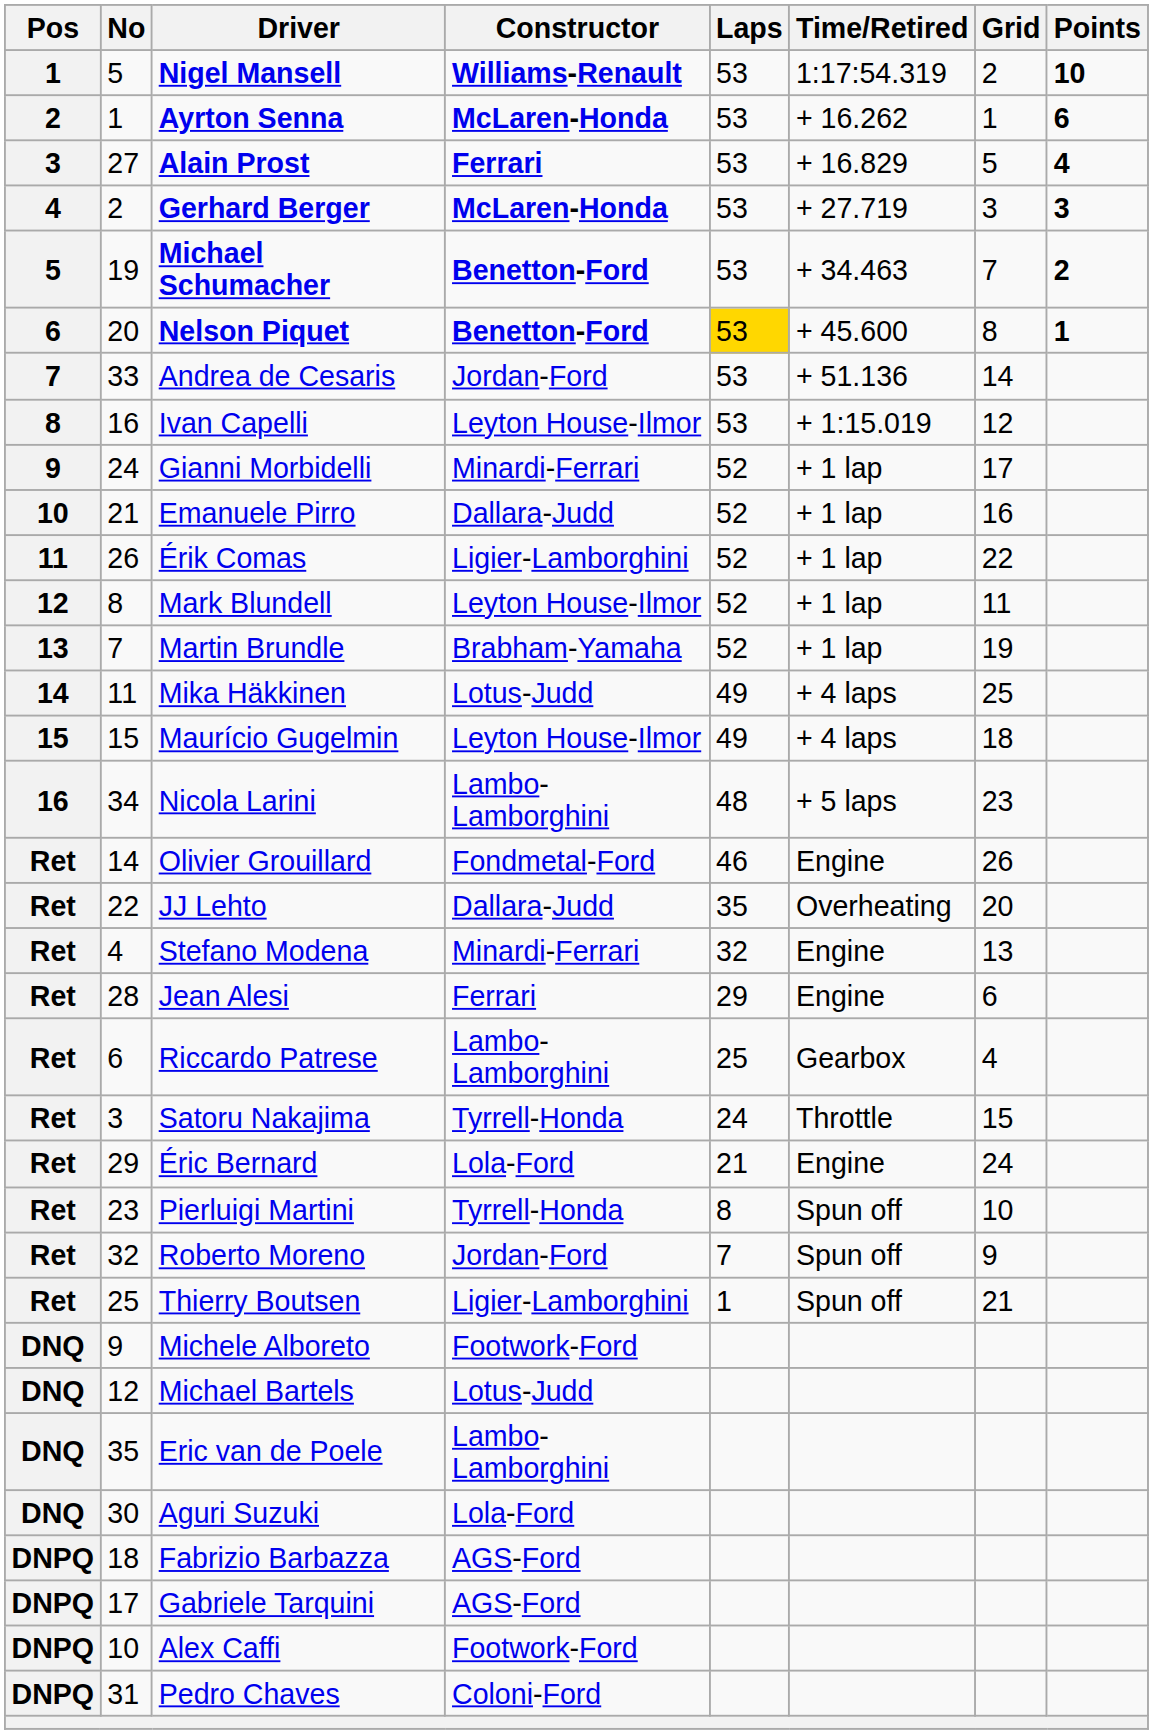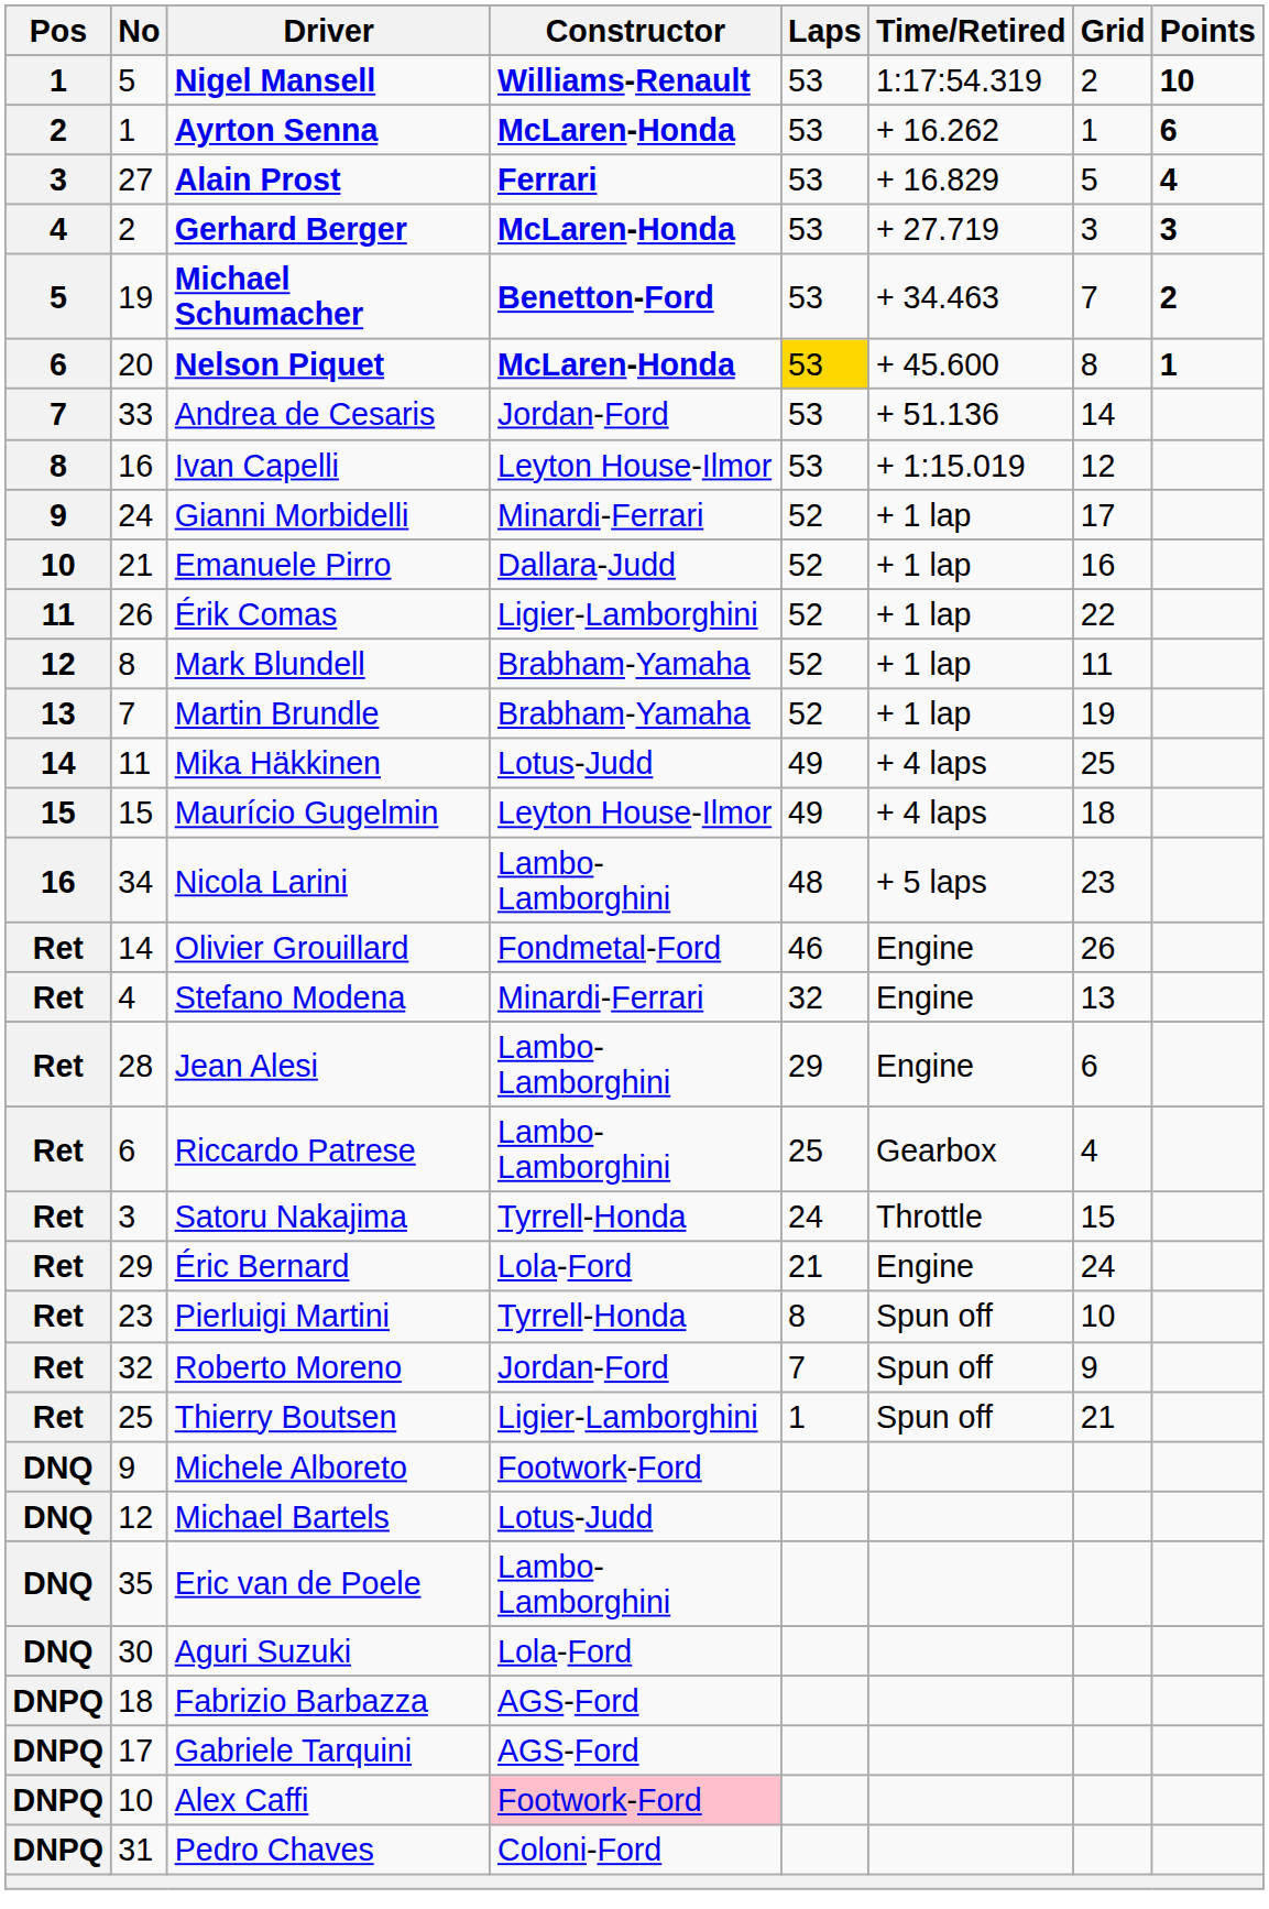Nelson Piquet | Constructor: Benetton-Ford -> McLaren-Honda
Mark Blundell | Constructor: Leyton House-Ilmor -> Brabham-Yamaha
- row: Ret | 22 | JJ Lehto | Dallara-Judd | 35 | Overheating | 20
Jean Alesi | Constructor: Ferrari -> Lambo-Lamborghini
Alex Caffi | Constructor: no background -> pink background
